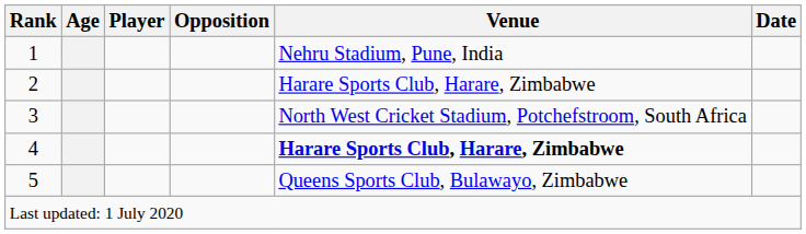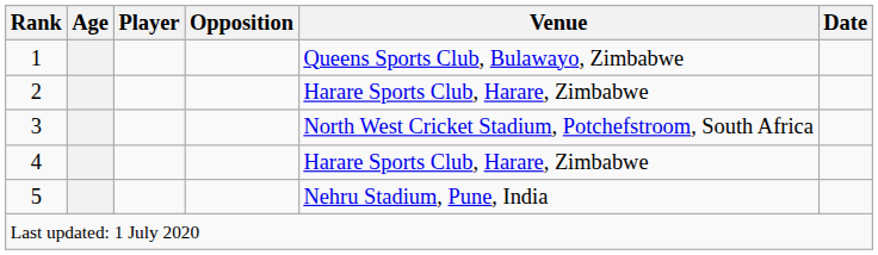1 | Venue: Nehru Stadium, Pune, India -> Queens Sports Club, Bulawayo, Zimbabwe
4 | Venue: bold -> normal
5 | Venue: Queens Sports Club, Bulawayo, Zimbabwe -> Nehru Stadium, Pune, India
